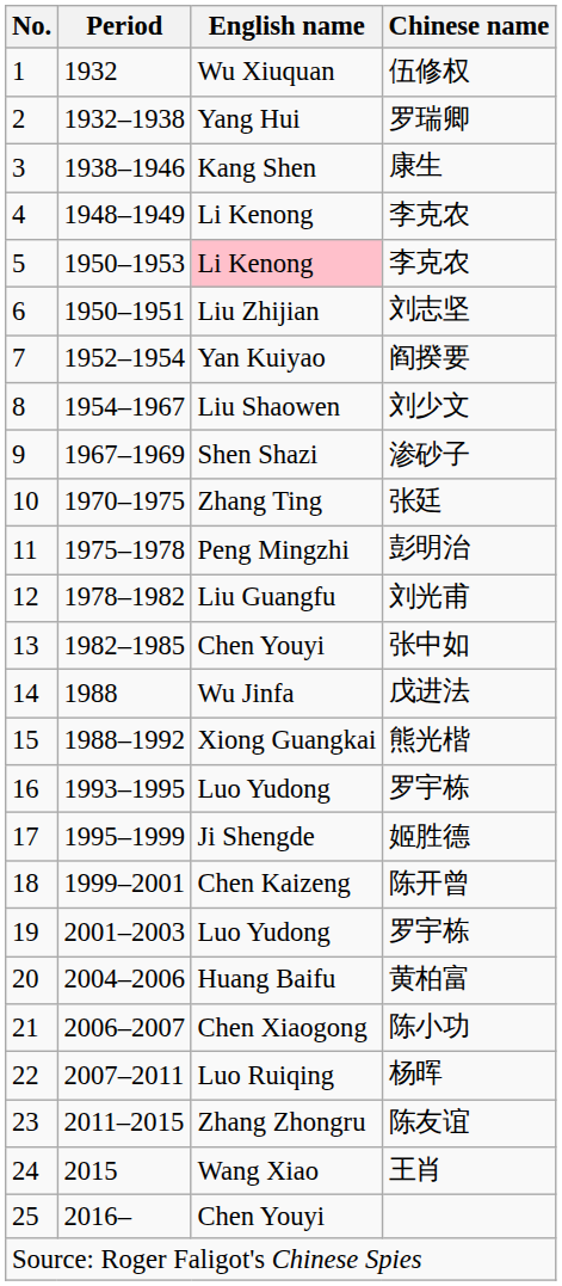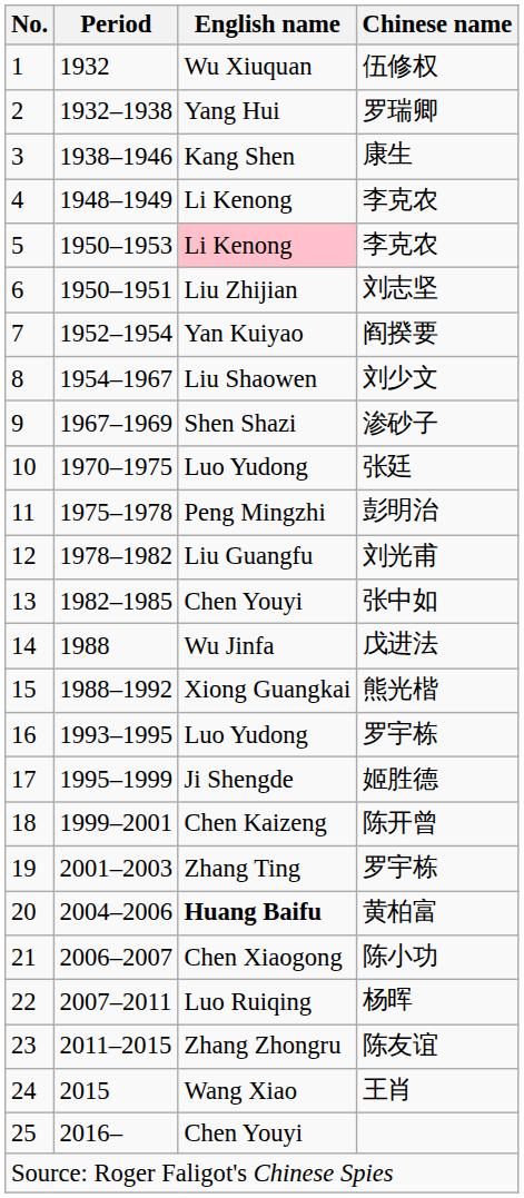张廷 | English name: Zhang Ting -> Luo Yudong
19 / 罗宇栋 | English name: Luo Yudong -> Zhang Ting
黄柏富 | English name: normal -> bold
